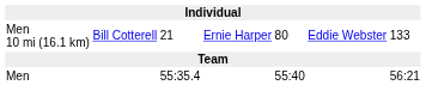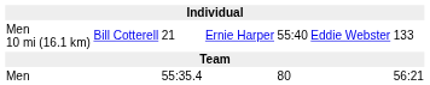Men 10 mi (16.1 km) | column 5: 80 -> 55:40
Men | column 5: 55:40 -> 80
